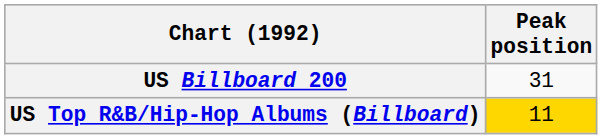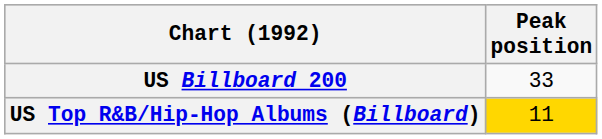US Billboard 200 | Peak position: 31 -> 33
